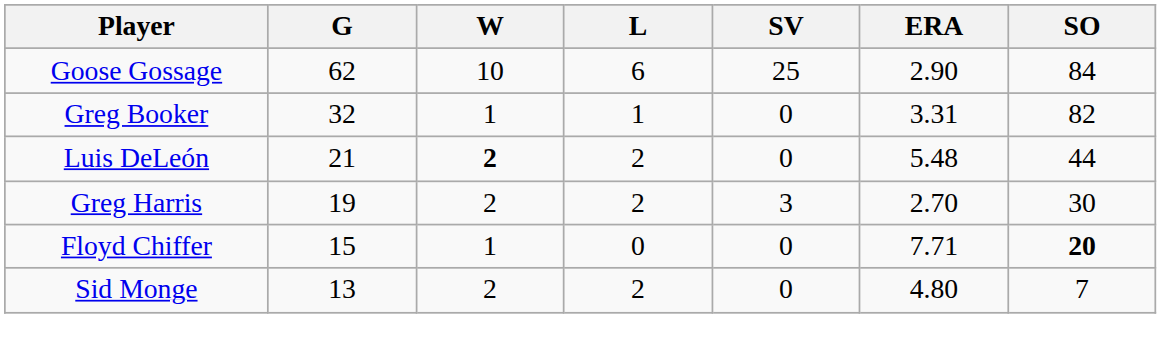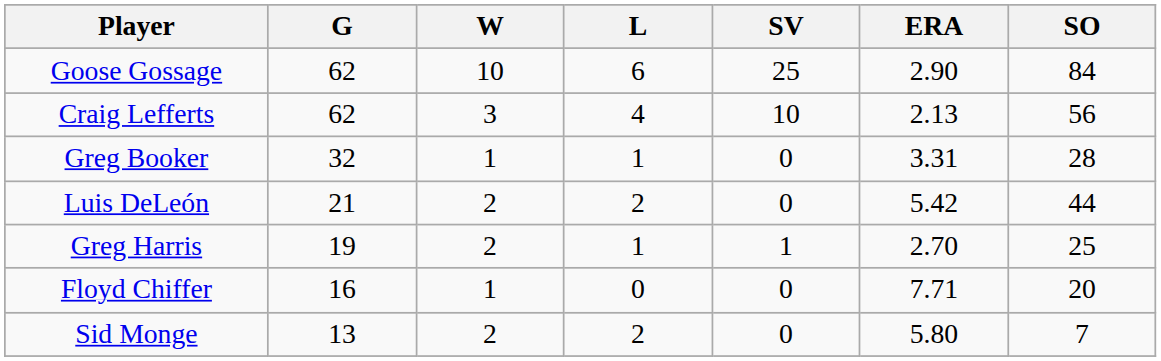+ row: Craig Lefferts | 62 | 3 | 4 | 10 | 2.13 | 56
Greg Booker | SO: 82 -> 28
Luis DeLeón | W: bold -> normal
Luis DeLeón | ERA: 5.48 -> 5.42
Greg Harris | L: 2 -> 1
Greg Harris | SV: 3 -> 1
Greg Harris | SO: 30 -> 25
Floyd Chiffer | G: 15 -> 16
Floyd Chiffer | SO: bold -> normal
Sid Monge | ERA: 4.80 -> 5.80
